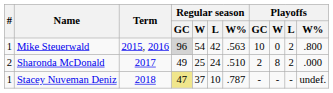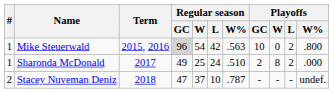Sharonda McDonald | #: 2 -> 1
Stacey Nuveman Deniz | #: 1 -> 2
Stacey Nuveman Deniz | Regular season / GC: khaki background -> no background
